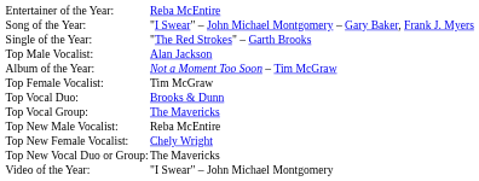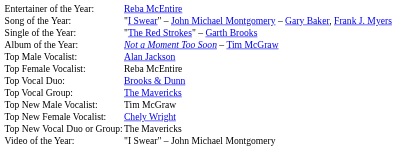rows swapped: Album of the Year: <-> Top Male Vocalist:
Top Female Vocalist: | column 2: Tim McGraw -> Reba McEntire
Top New Male Vocalist: | column 2: Reba McEntire -> Tim McGraw
